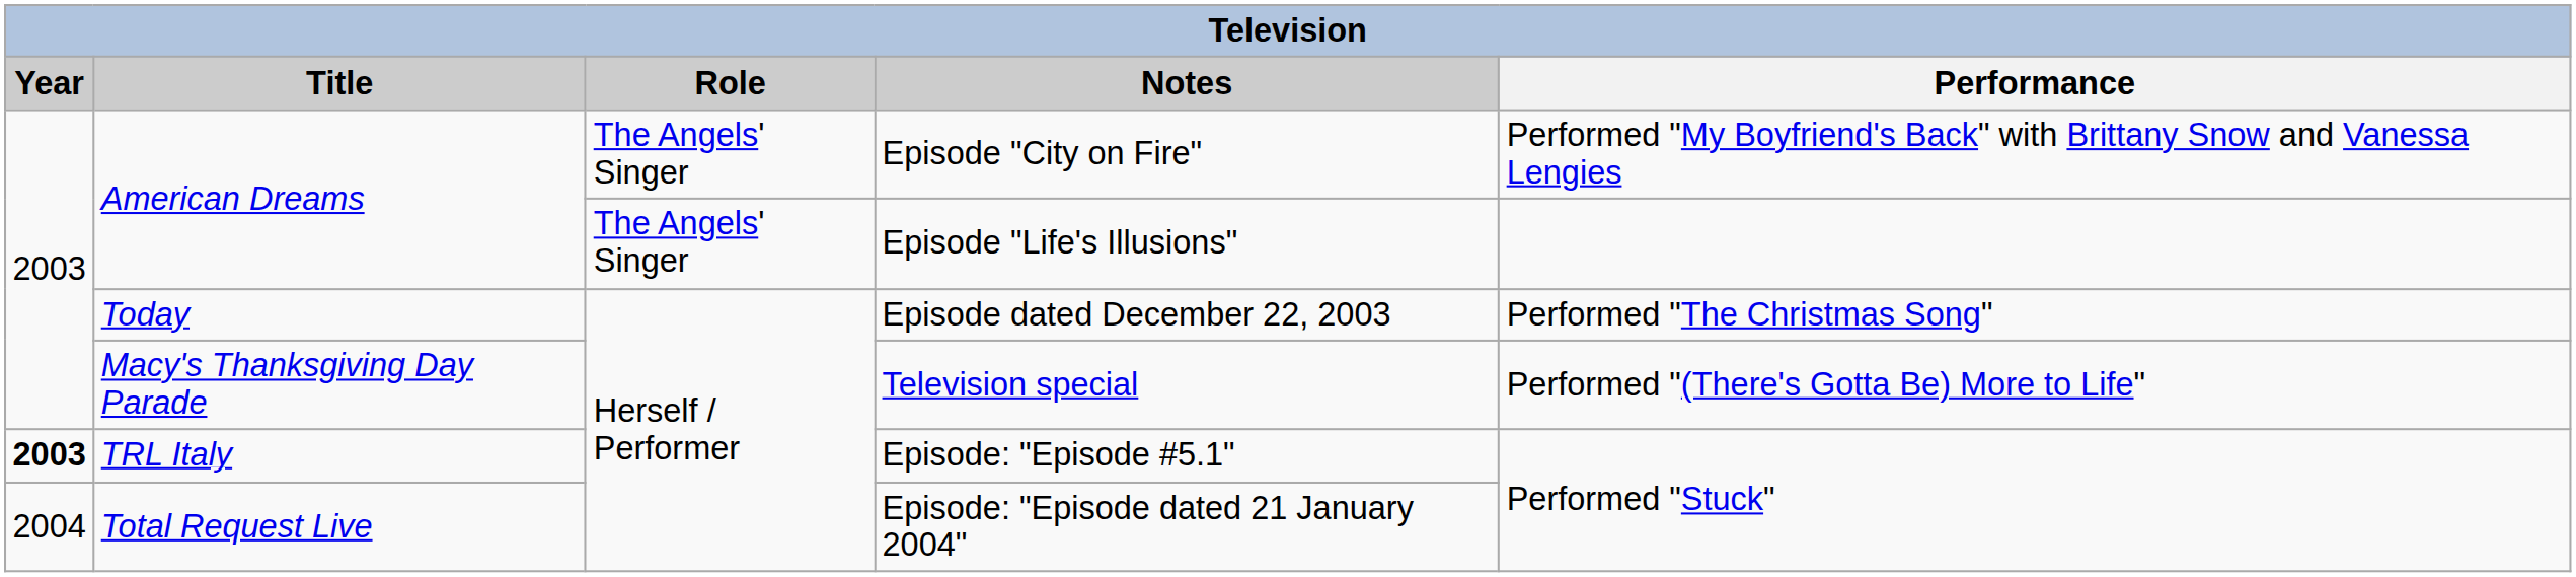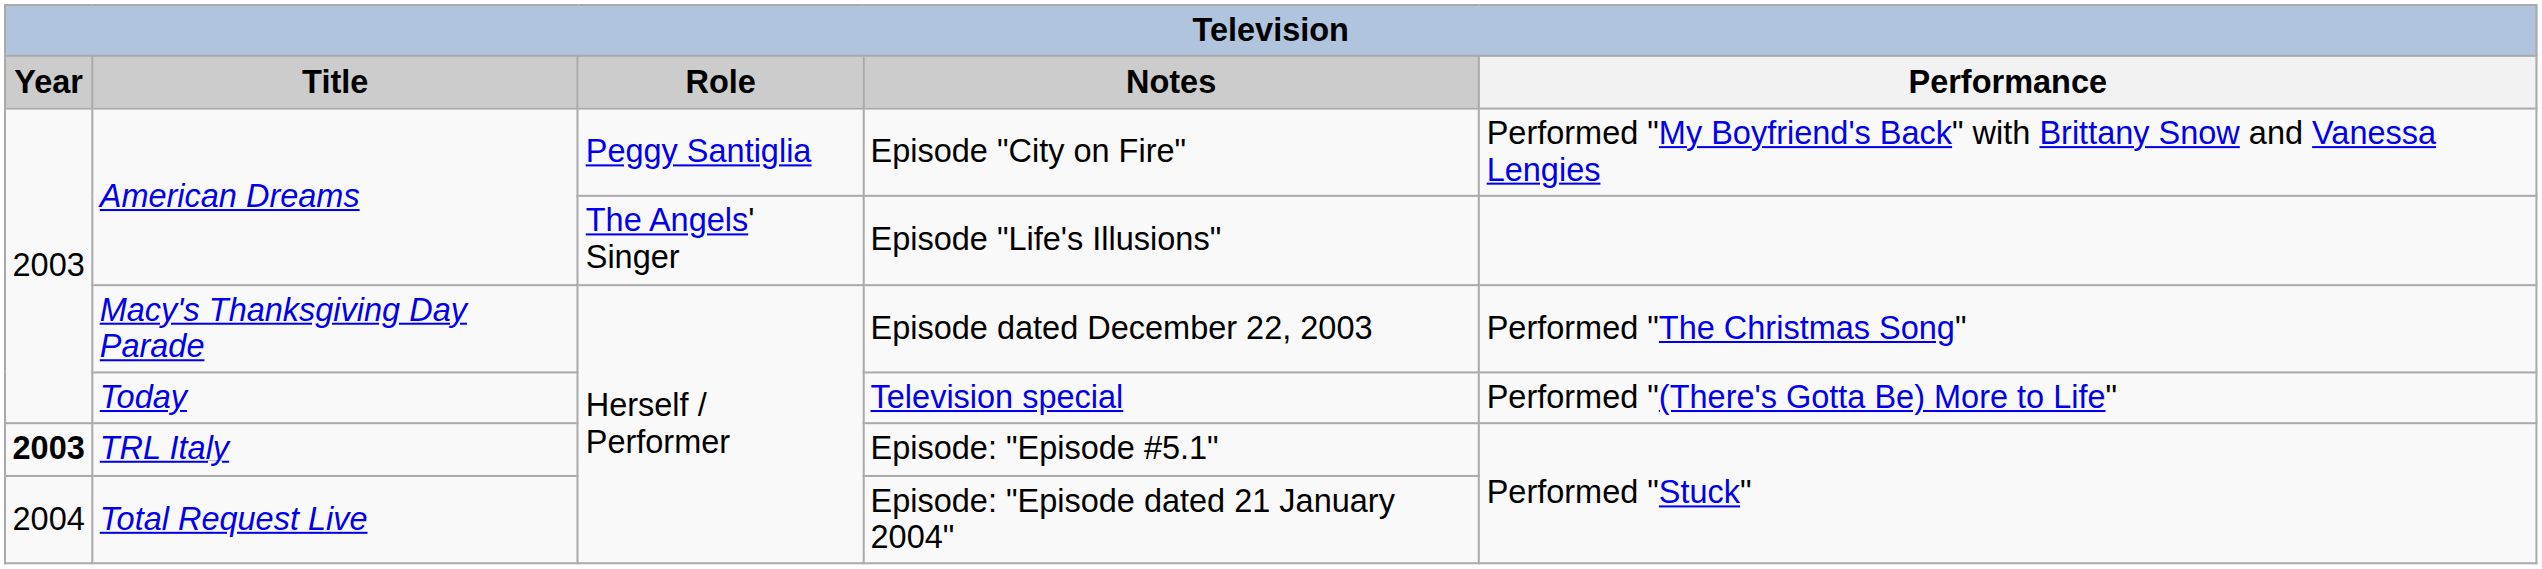Episode "City on Fire" | Role: The Angels' Singer -> Peggy Santiglia
Episode dated December 22, 2003 | Title: Today -> Macy's Thanksgiving Day Parade
Television special | Title: Macy's Thanksgiving Day Parade -> Today
